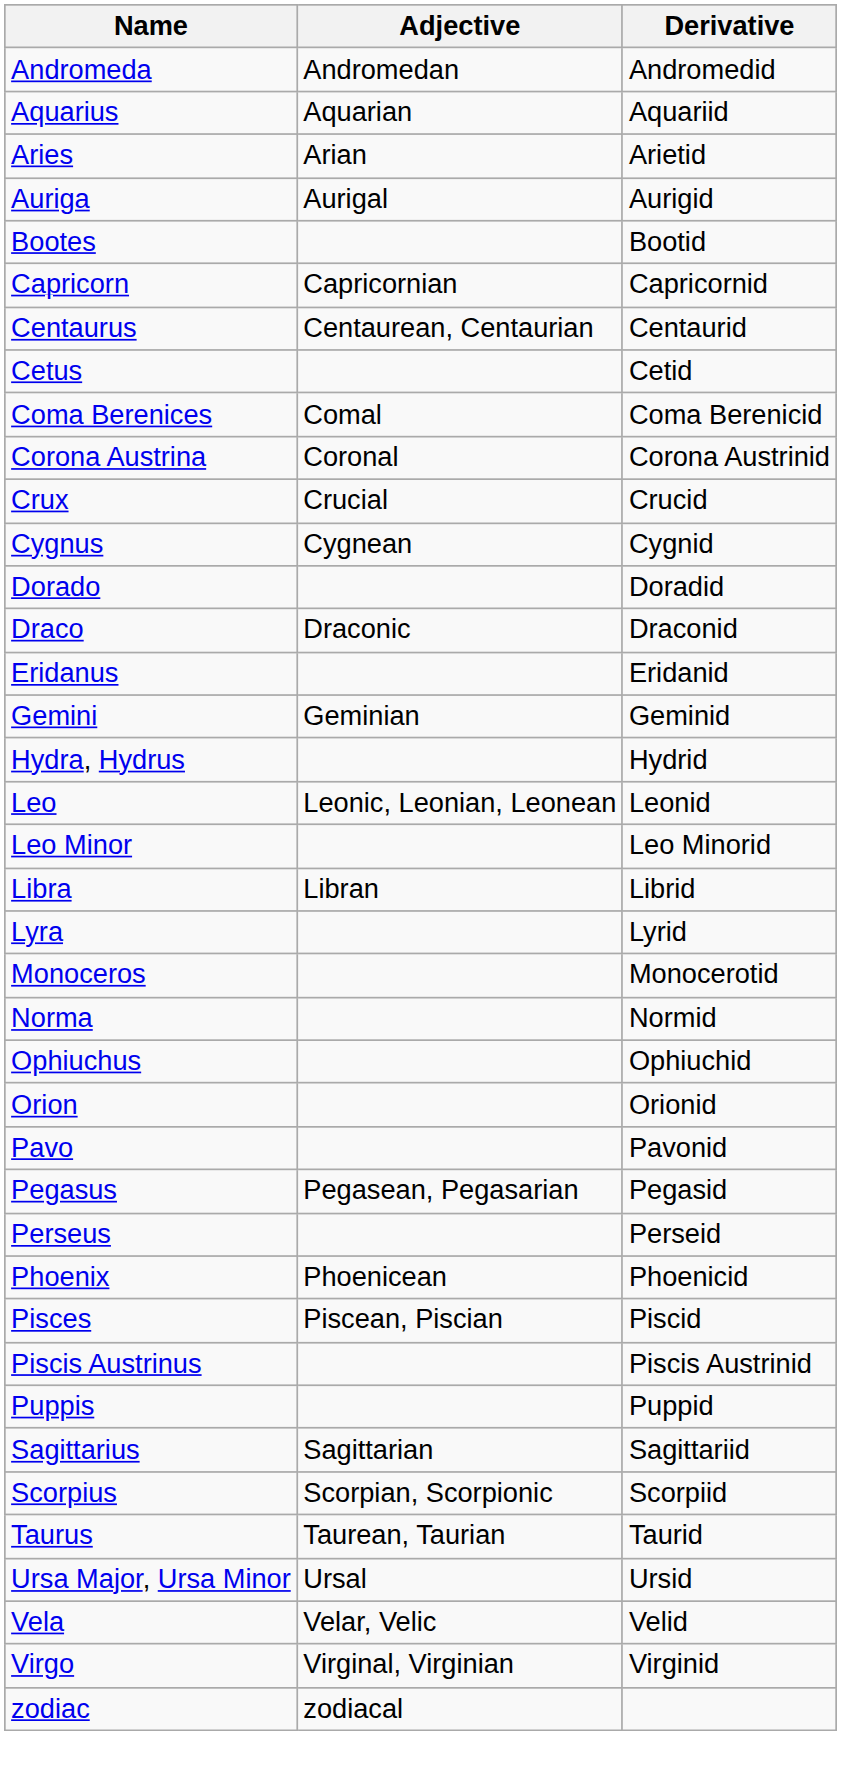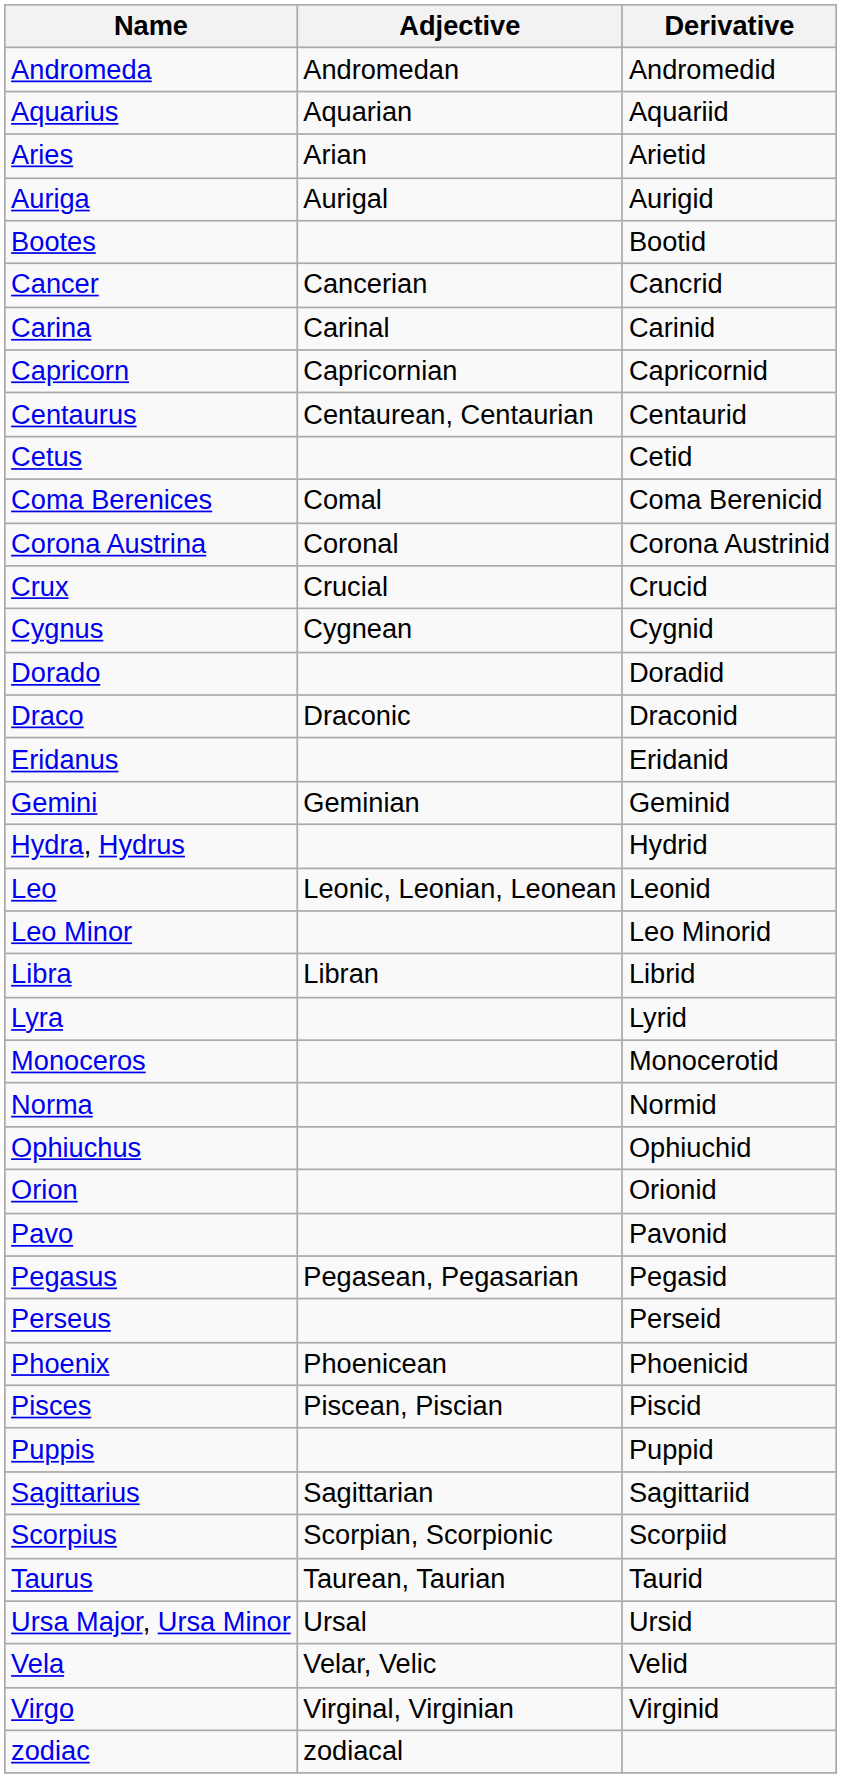+ row: Cancer | Cancerian | Cancrid
+ row: Carina | Carinal | Carinid
- row: Piscis Austrinus | Piscis Austrinid
